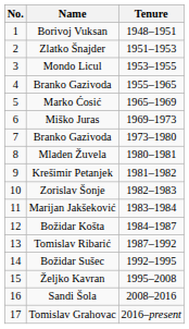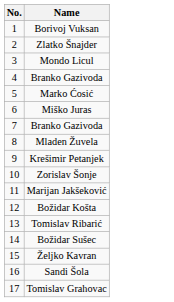- column: Tenure | 1948–1951 | 1951–1953 | 1953–1955 | 1955–1965 | 1965–1969 | 1969–1973 | 1973–1980 | 1980–1981 | 1981–1982 | 1982–1983 | 1983–1984 | 1984–1987 | 1987–1992 | 1992–1995 | 1995–2008 | 2008–2016 | 2016–present
